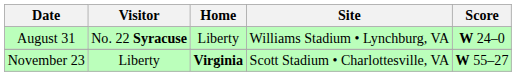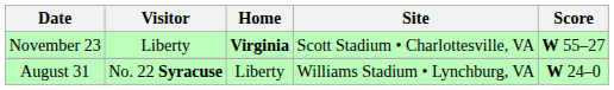rows swapped: August 31 <-> November 23
